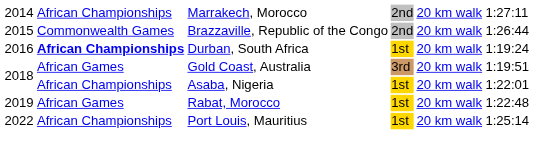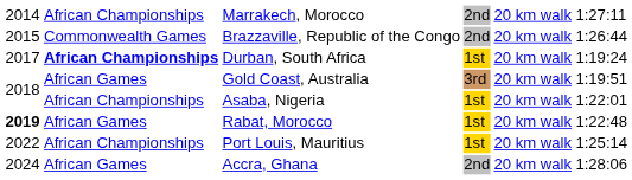Durban, South Africa | column 1: 2016 -> 2017
Rabat, Morocco | column 1: normal -> bold
+ row: 2024 | African Games | Accra, Ghana | 2nd | 20 km walk | 1:28:06
